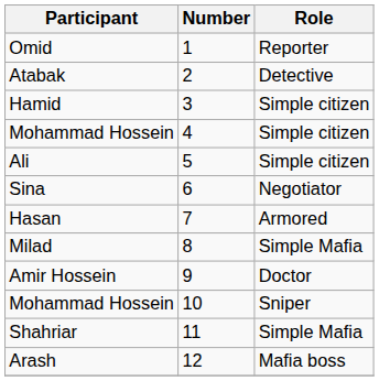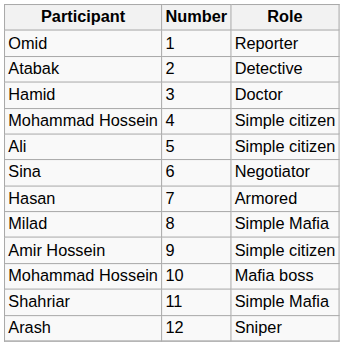Hamid | Role: Simple citizen -> Doctor
Amir Hossein | Role: Doctor -> Simple citizen
Mohammad Hossein / 10 | Role: Sniper -> Mafia boss
Arash | Role: Mafia boss -> Sniper
